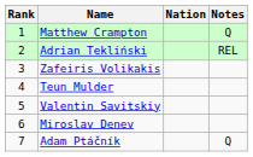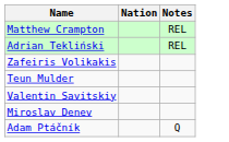- column: Rank | 1 | 2 | 3 | 4 | 5 | 6 | 7
Matthew Crampton | Notes: Q -> REL
